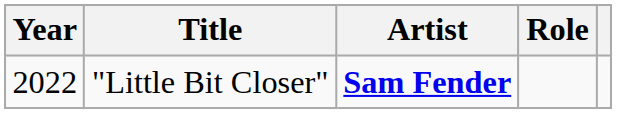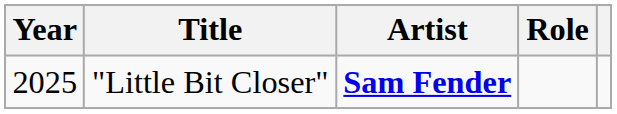"Little Bit Closer" | Year: 2022 -> 2025
